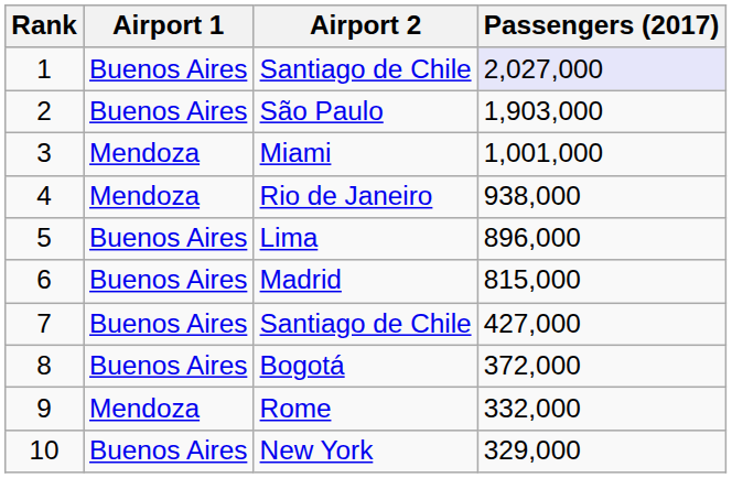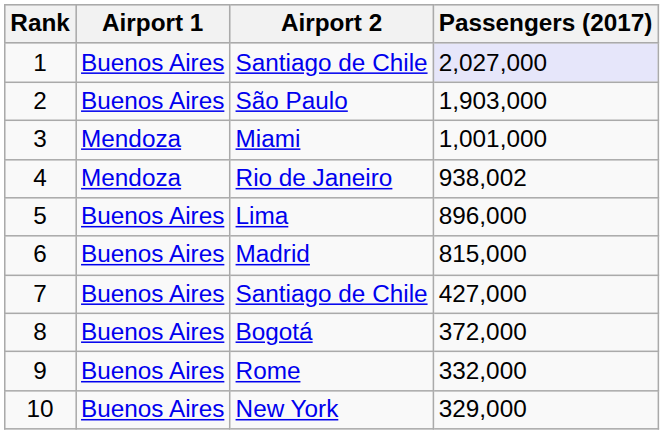Rio de Janeiro | Passengers (2017): 938,000 -> 938,002
Rome | Airport 1: Mendoza -> Buenos Aires
